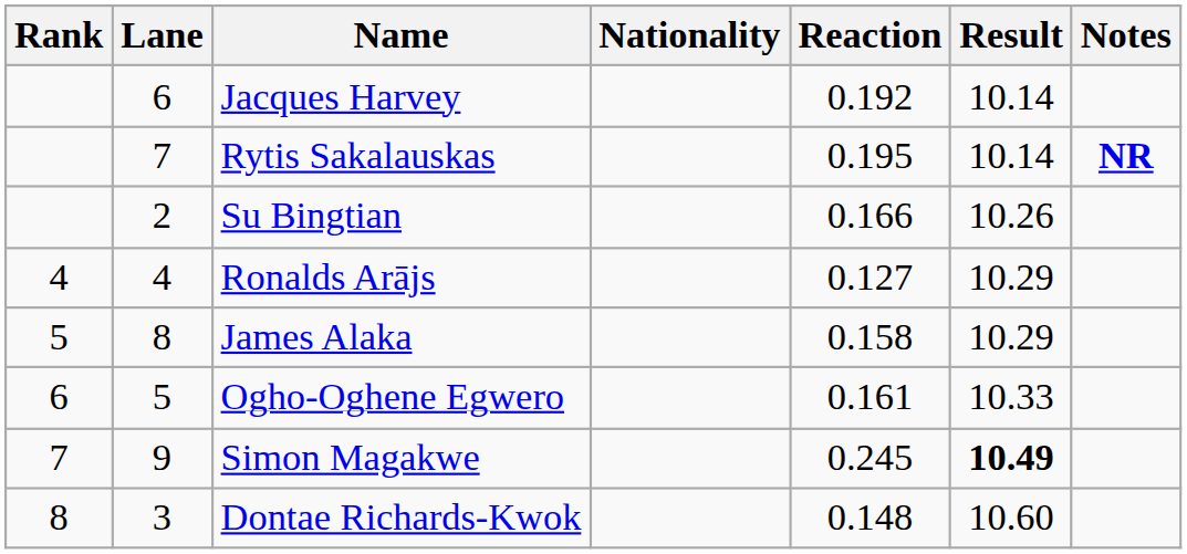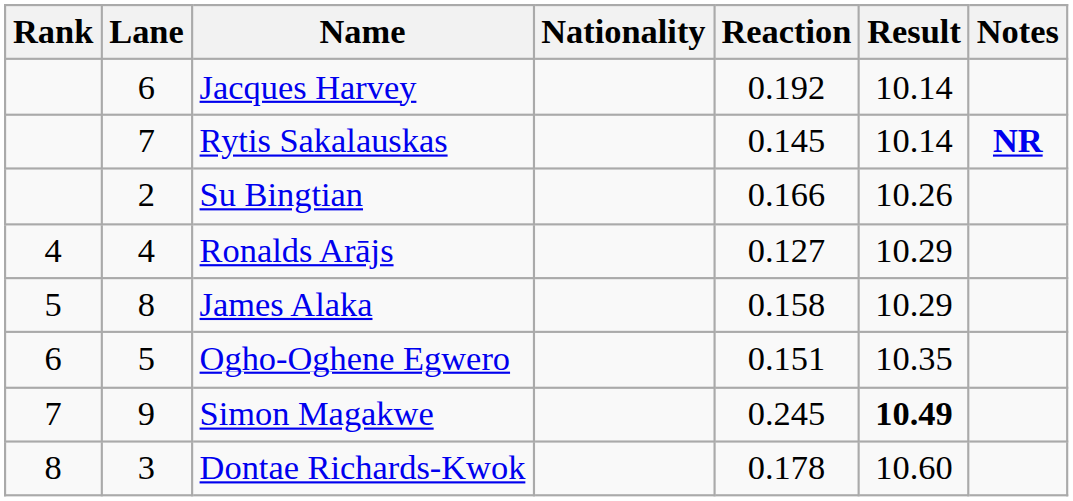Rytis Sakalauskas | Reaction: 0.195 -> 0.145
Ogho-Oghene Egwero | Reaction: 0.161 -> 0.151
Ogho-Oghene Egwero | Result: 10.33 -> 10.35
Dontae Richards-Kwok | Reaction: 0.148 -> 0.178
